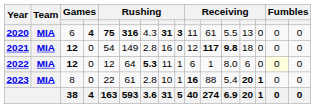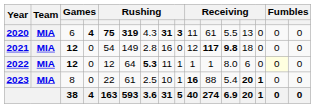2020 | column 6: 316 -> 319
2022 | column 10: 6 -> 1
2023 | column 7: 2.8 -> 2.5
